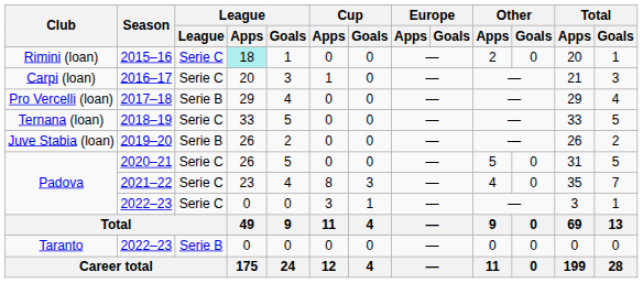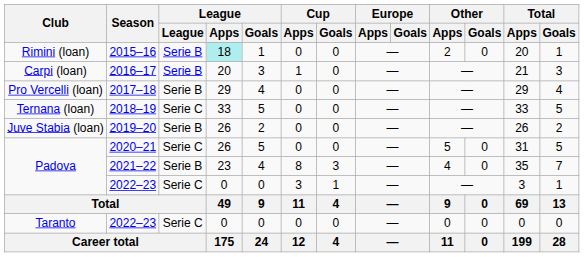2015–16 | League: Serie C -> Serie B
2016–17 | League: Serie C -> Serie B
2021–22 | League: Serie C -> Serie B
Taranto / 2022–23 | League: Serie B -> Serie C
